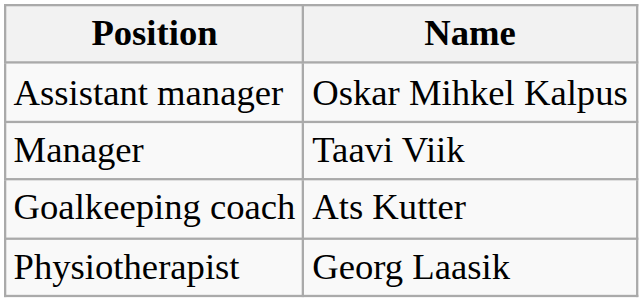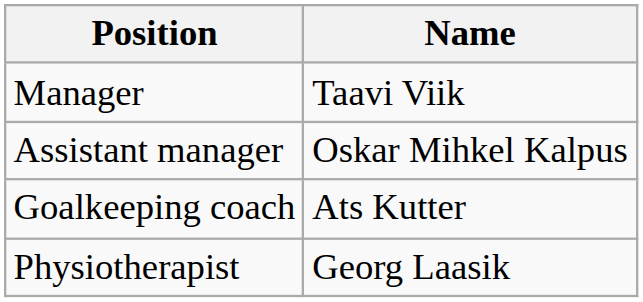rows swapped: Manager <-> Assistant manager
